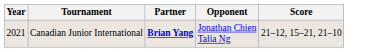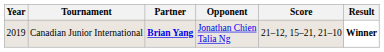+ column: Result | Winner
Canadian Junior International | Year: 2021 -> 2019
